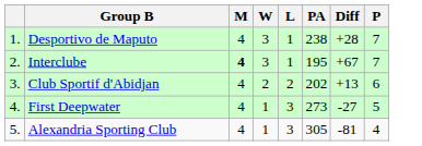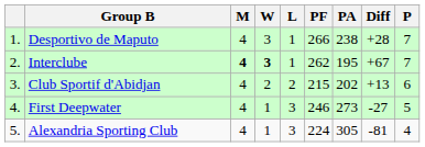+ column: PF | 266 | 262 | 215 | 246 | 224
Interclube | W: normal -> bold
